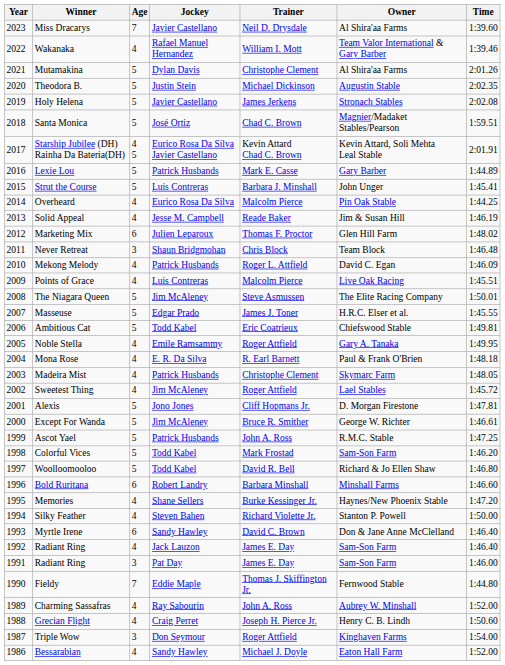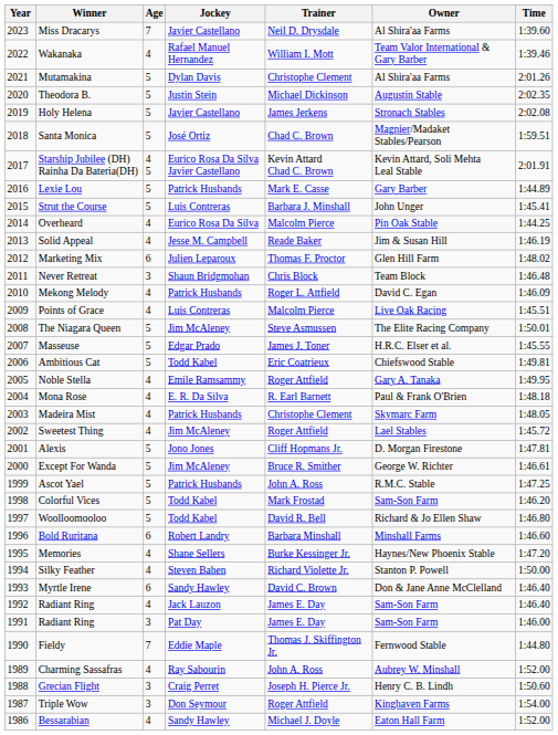Grecian Flight | Age: 4 -> 3
